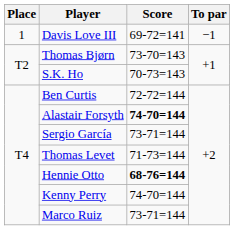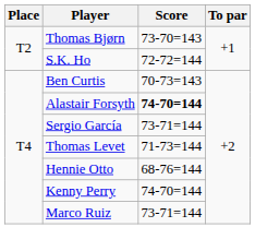- row: 1 | Davis Love III | 69-72=141 | −1
S.K. Ho | Score: 70-73=143 -> 72-72=144
Ben Curtis | Score: 72-72=144 -> 70-73=143
Hennie Otto | Score: bold -> normal
